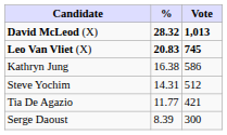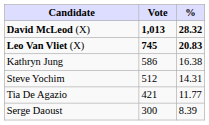columns swapped: Vote <-> %
